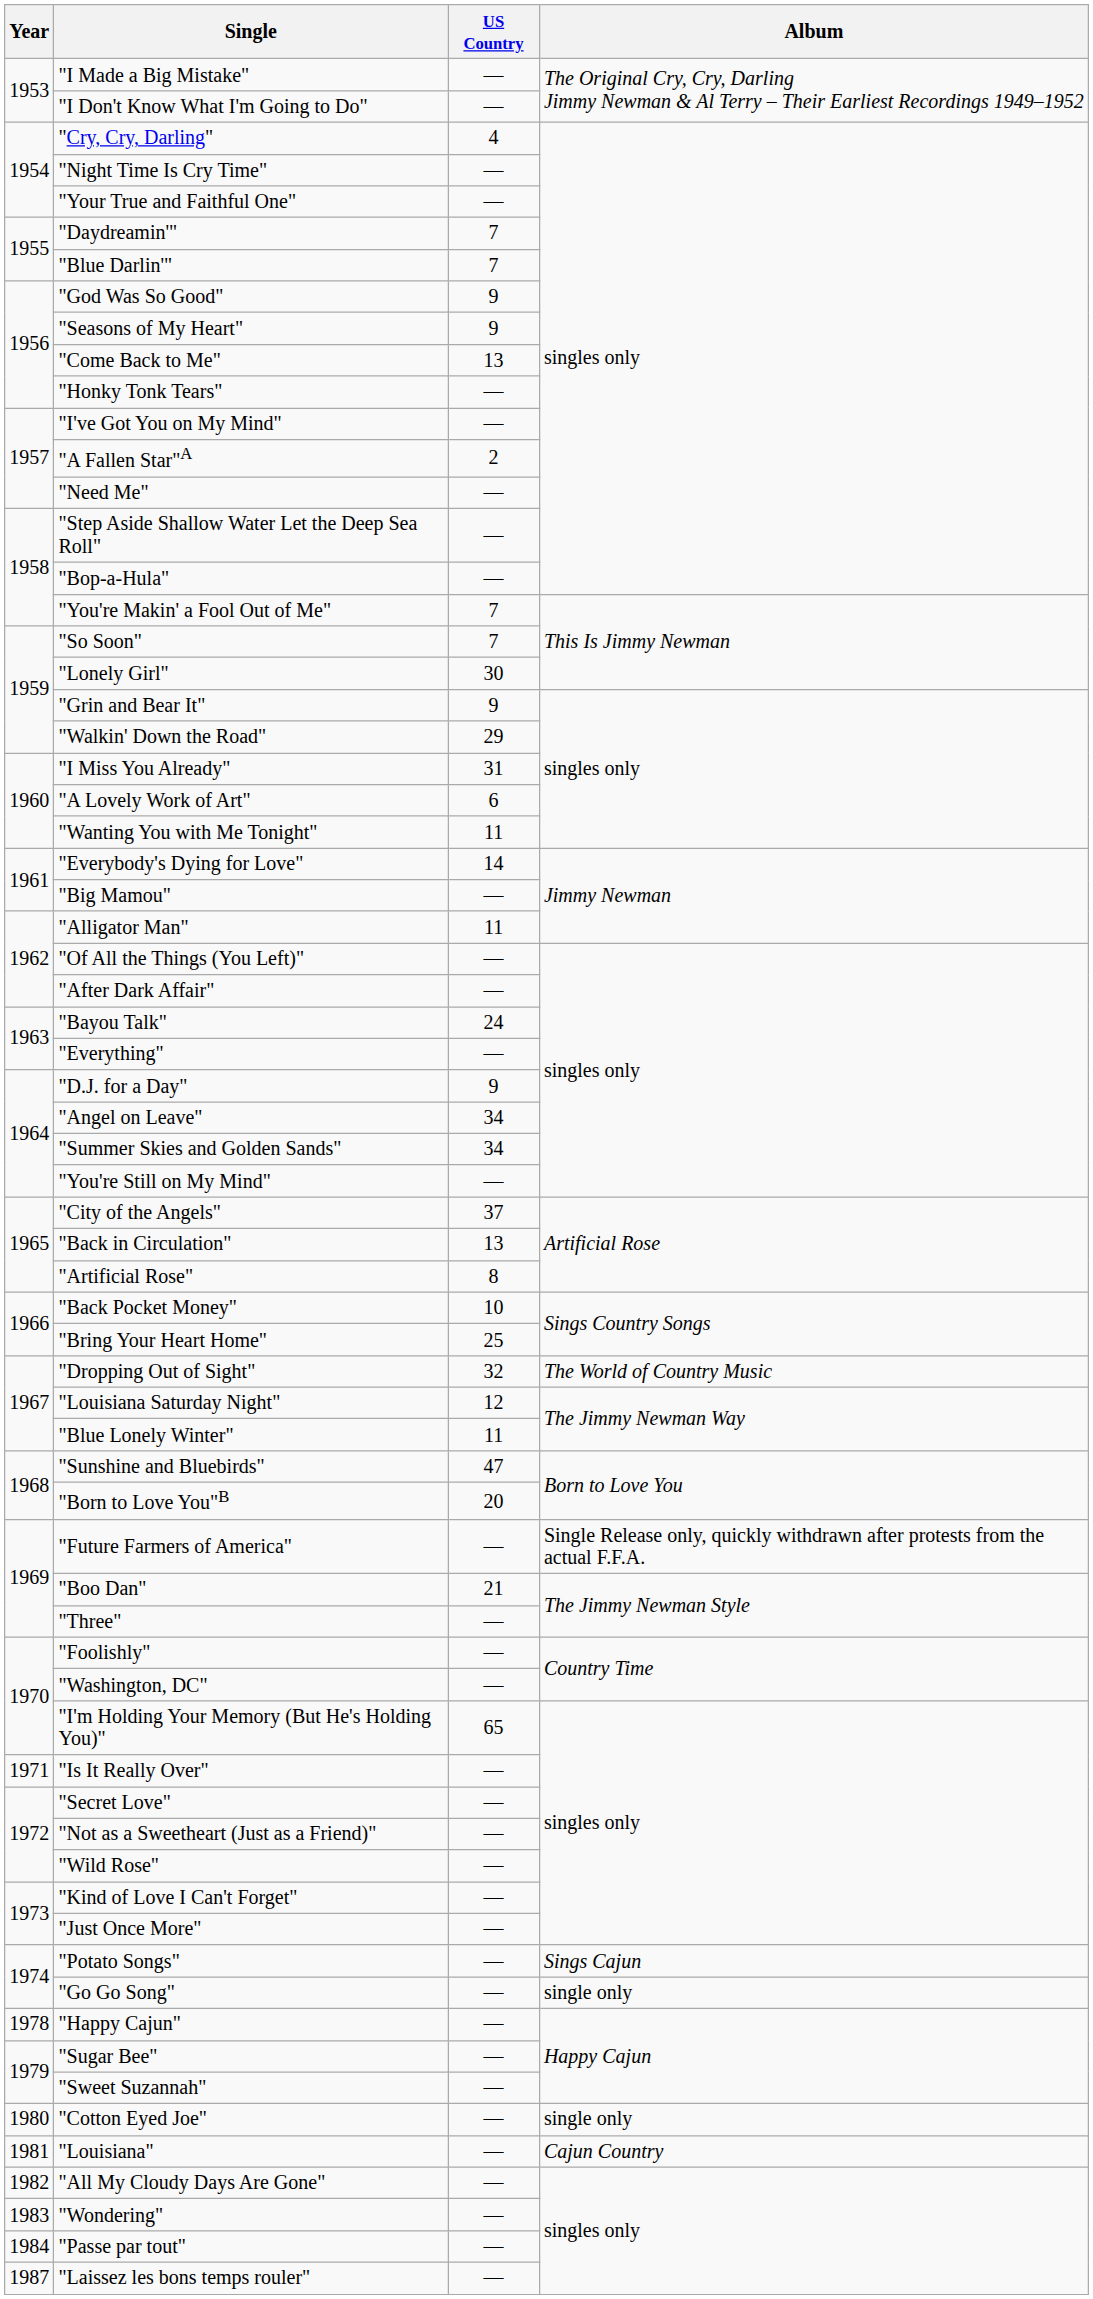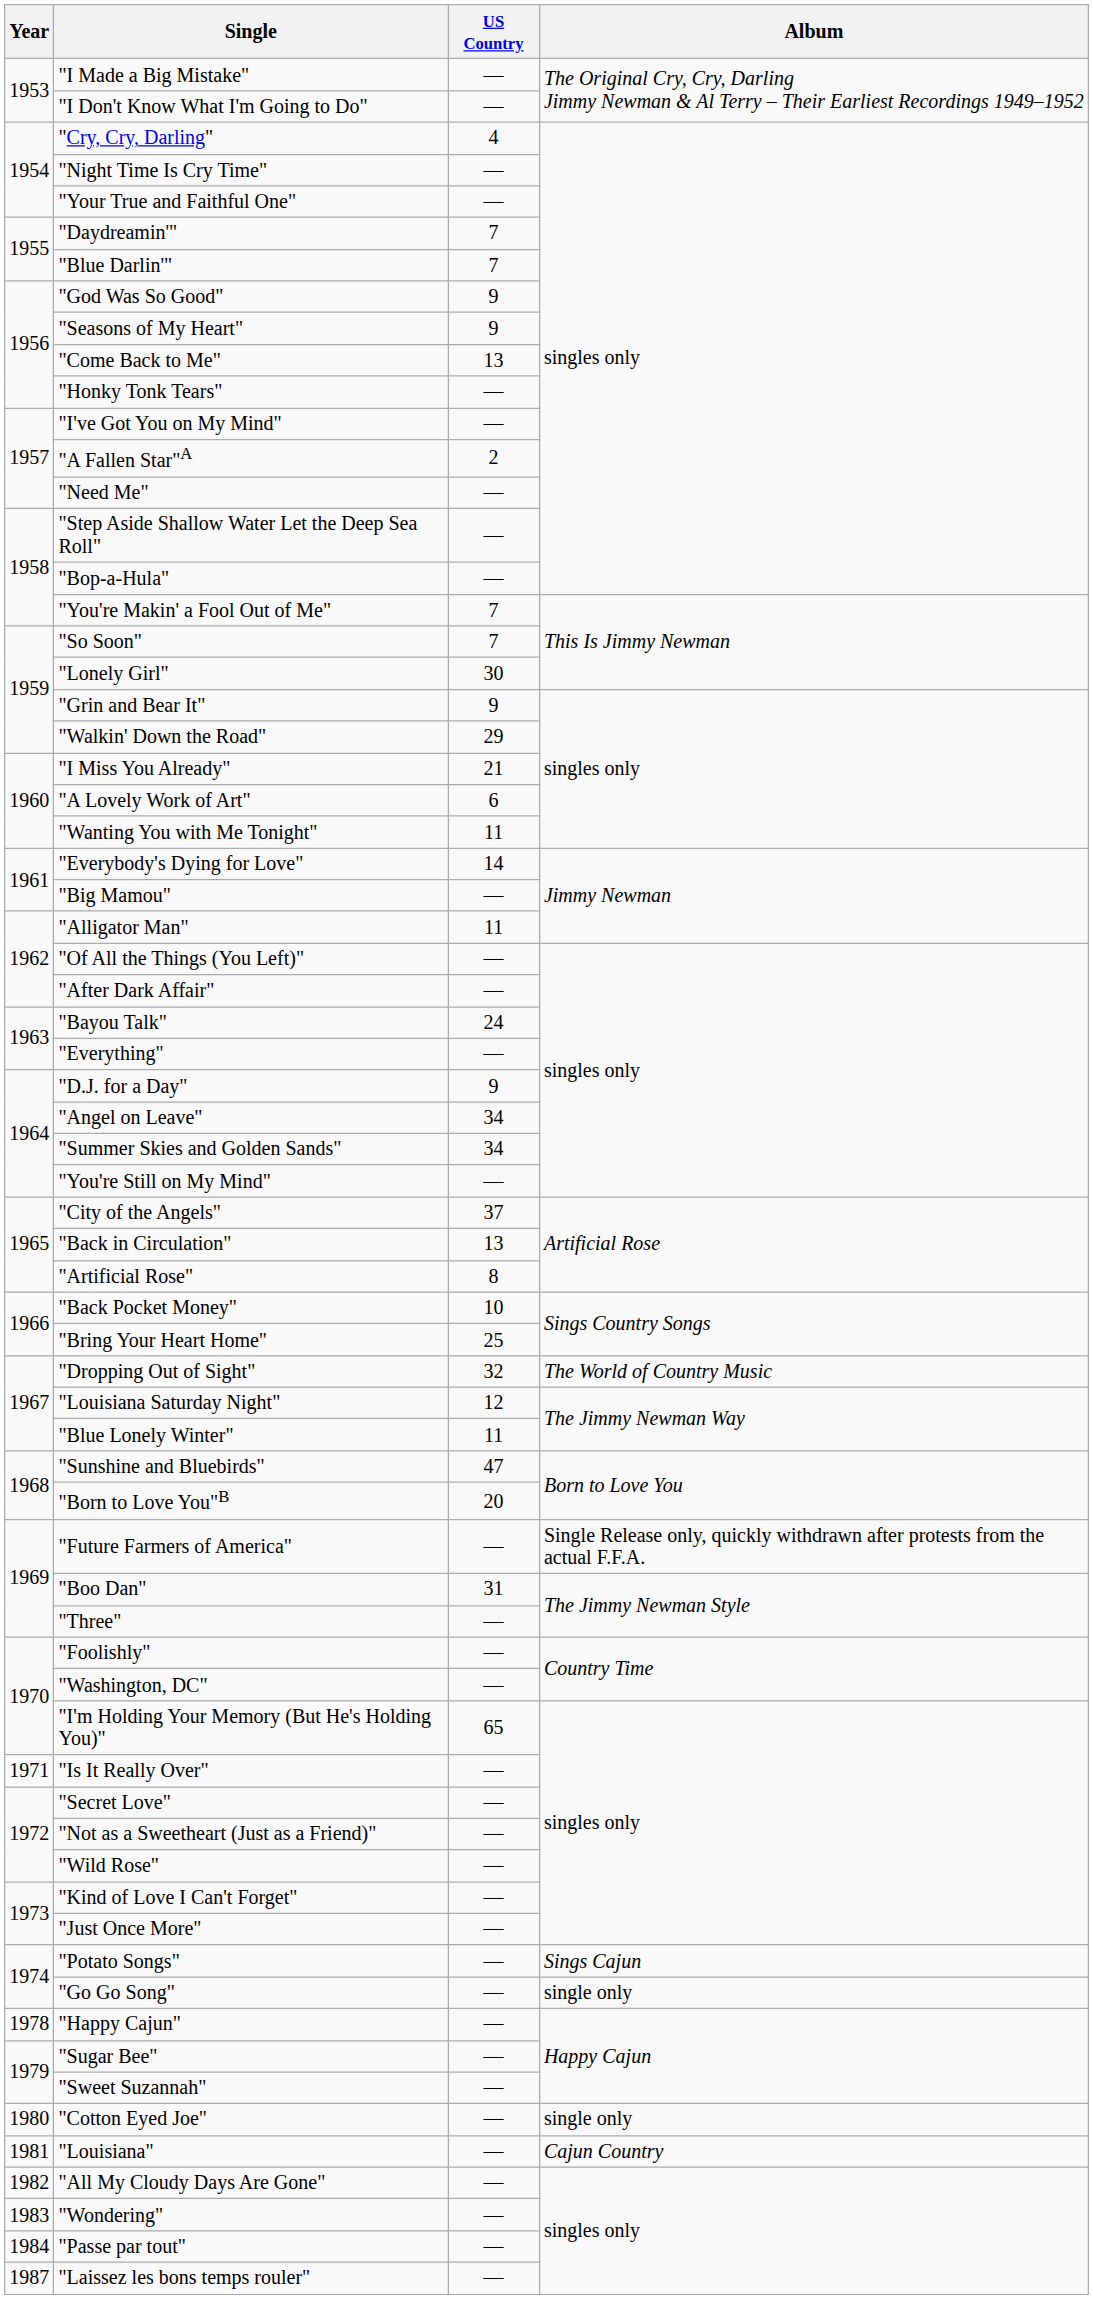"I Miss You Already" | US Country: 31 -> 21
"Boo Dan" | US Country: 21 -> 31
